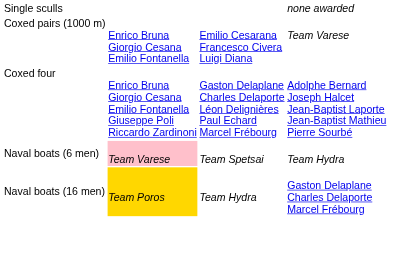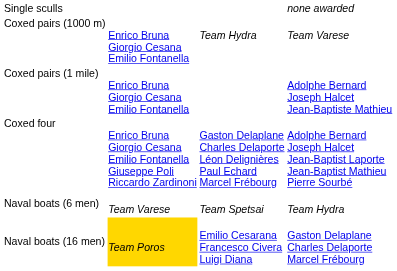Coxed pairs (1000 m) | column 3: Emilio Cesarana Francesco Civera Luigi Diana -> Team Hydra
+ row: Coxed pairs (1 mile) | Enrico Bruna Giorgio Cesana Emilio Fontanella | Adolphe Bernard Joseph Halcet Jean-Baptiste Mathieu
Naval boats (6 men) | column 2: pink background -> no background
Naval boats (16 men) | column 3: Team Hydra -> Emilio Cesarana Francesco Civera Luigi Diana
